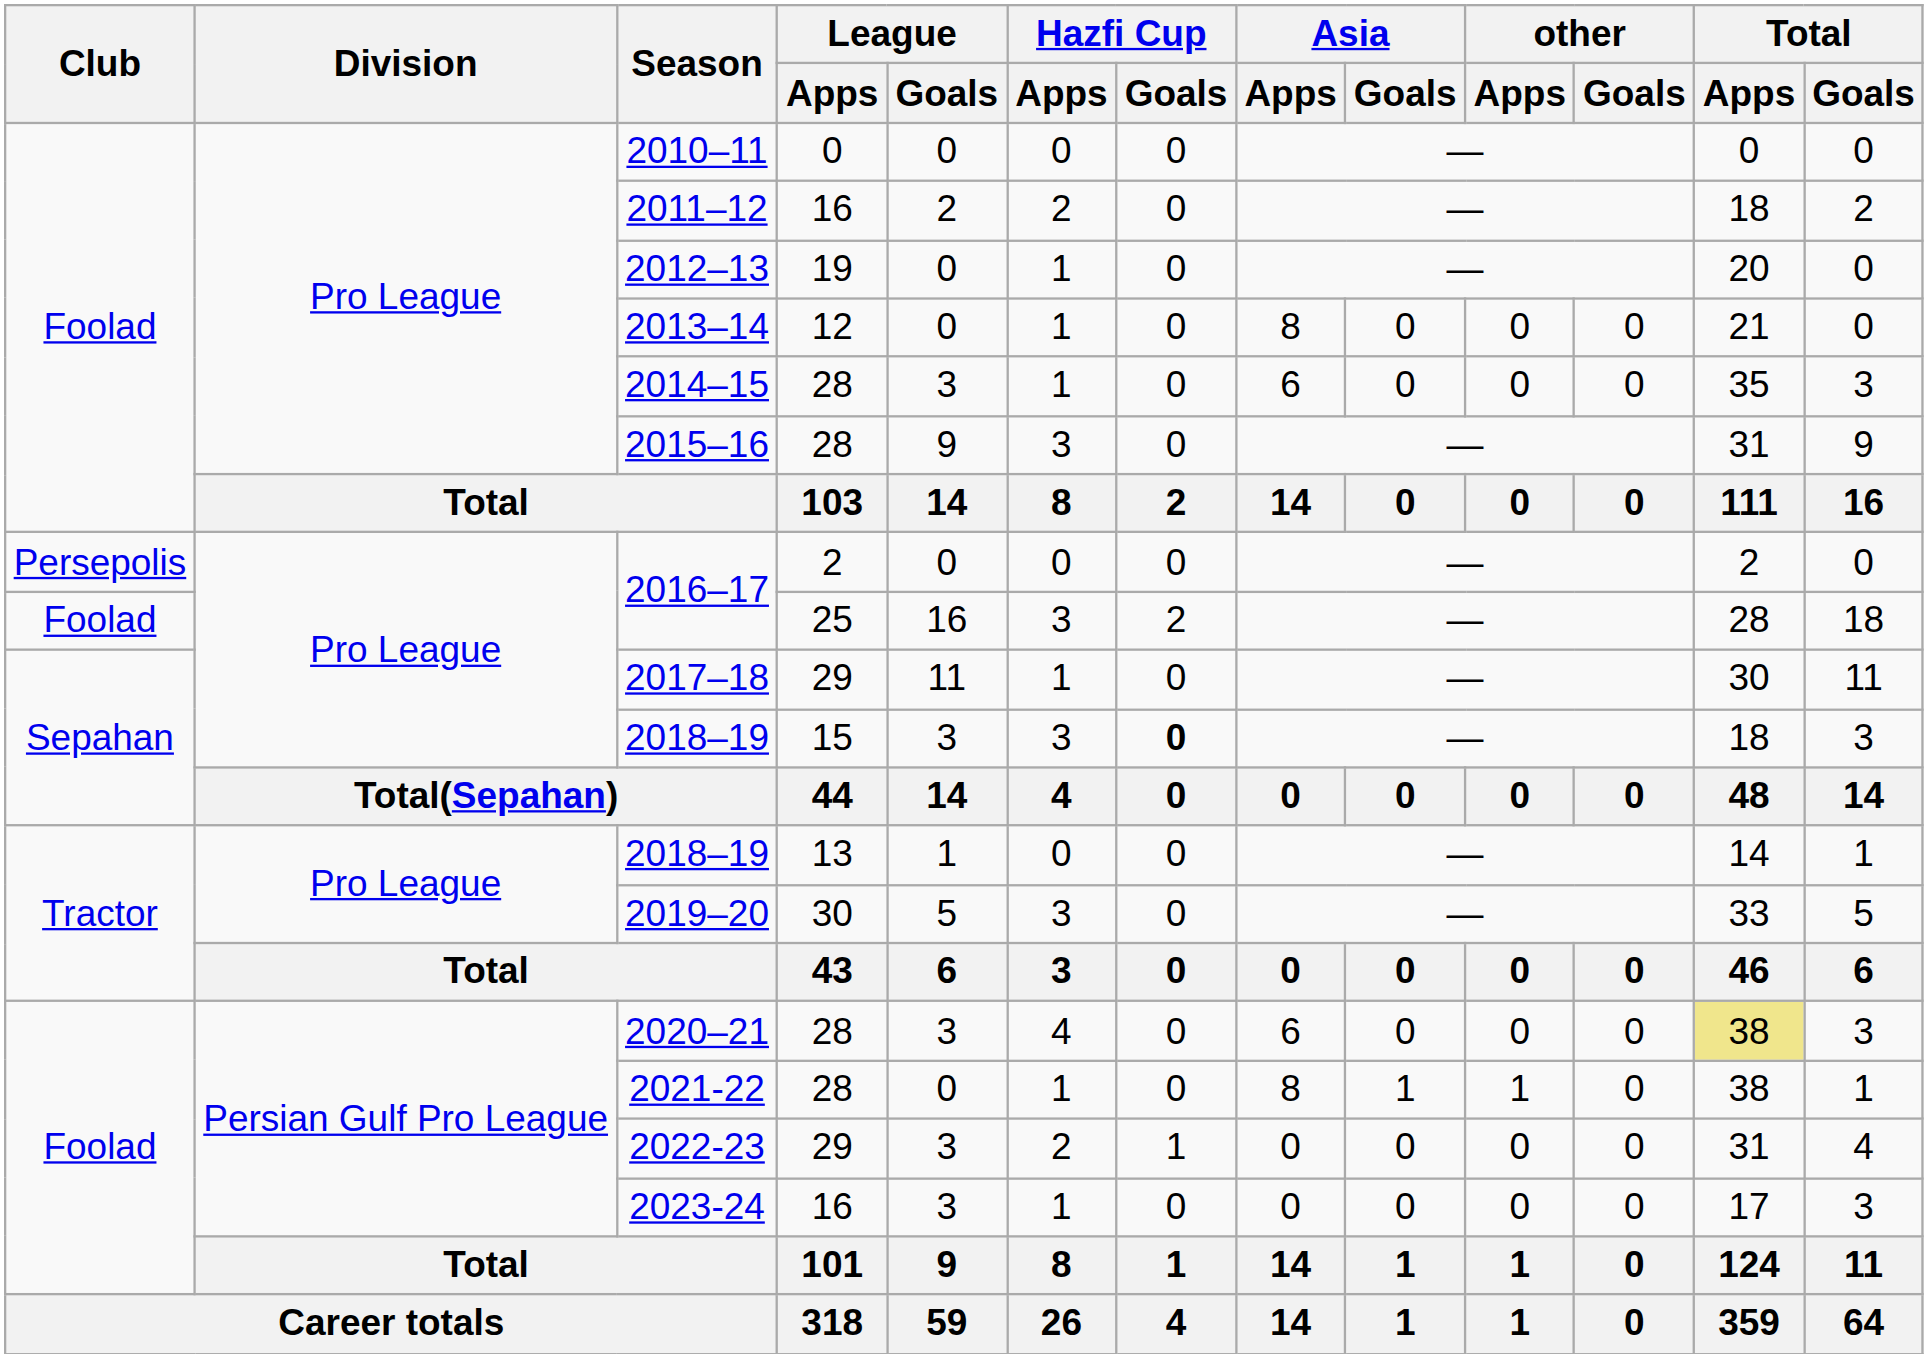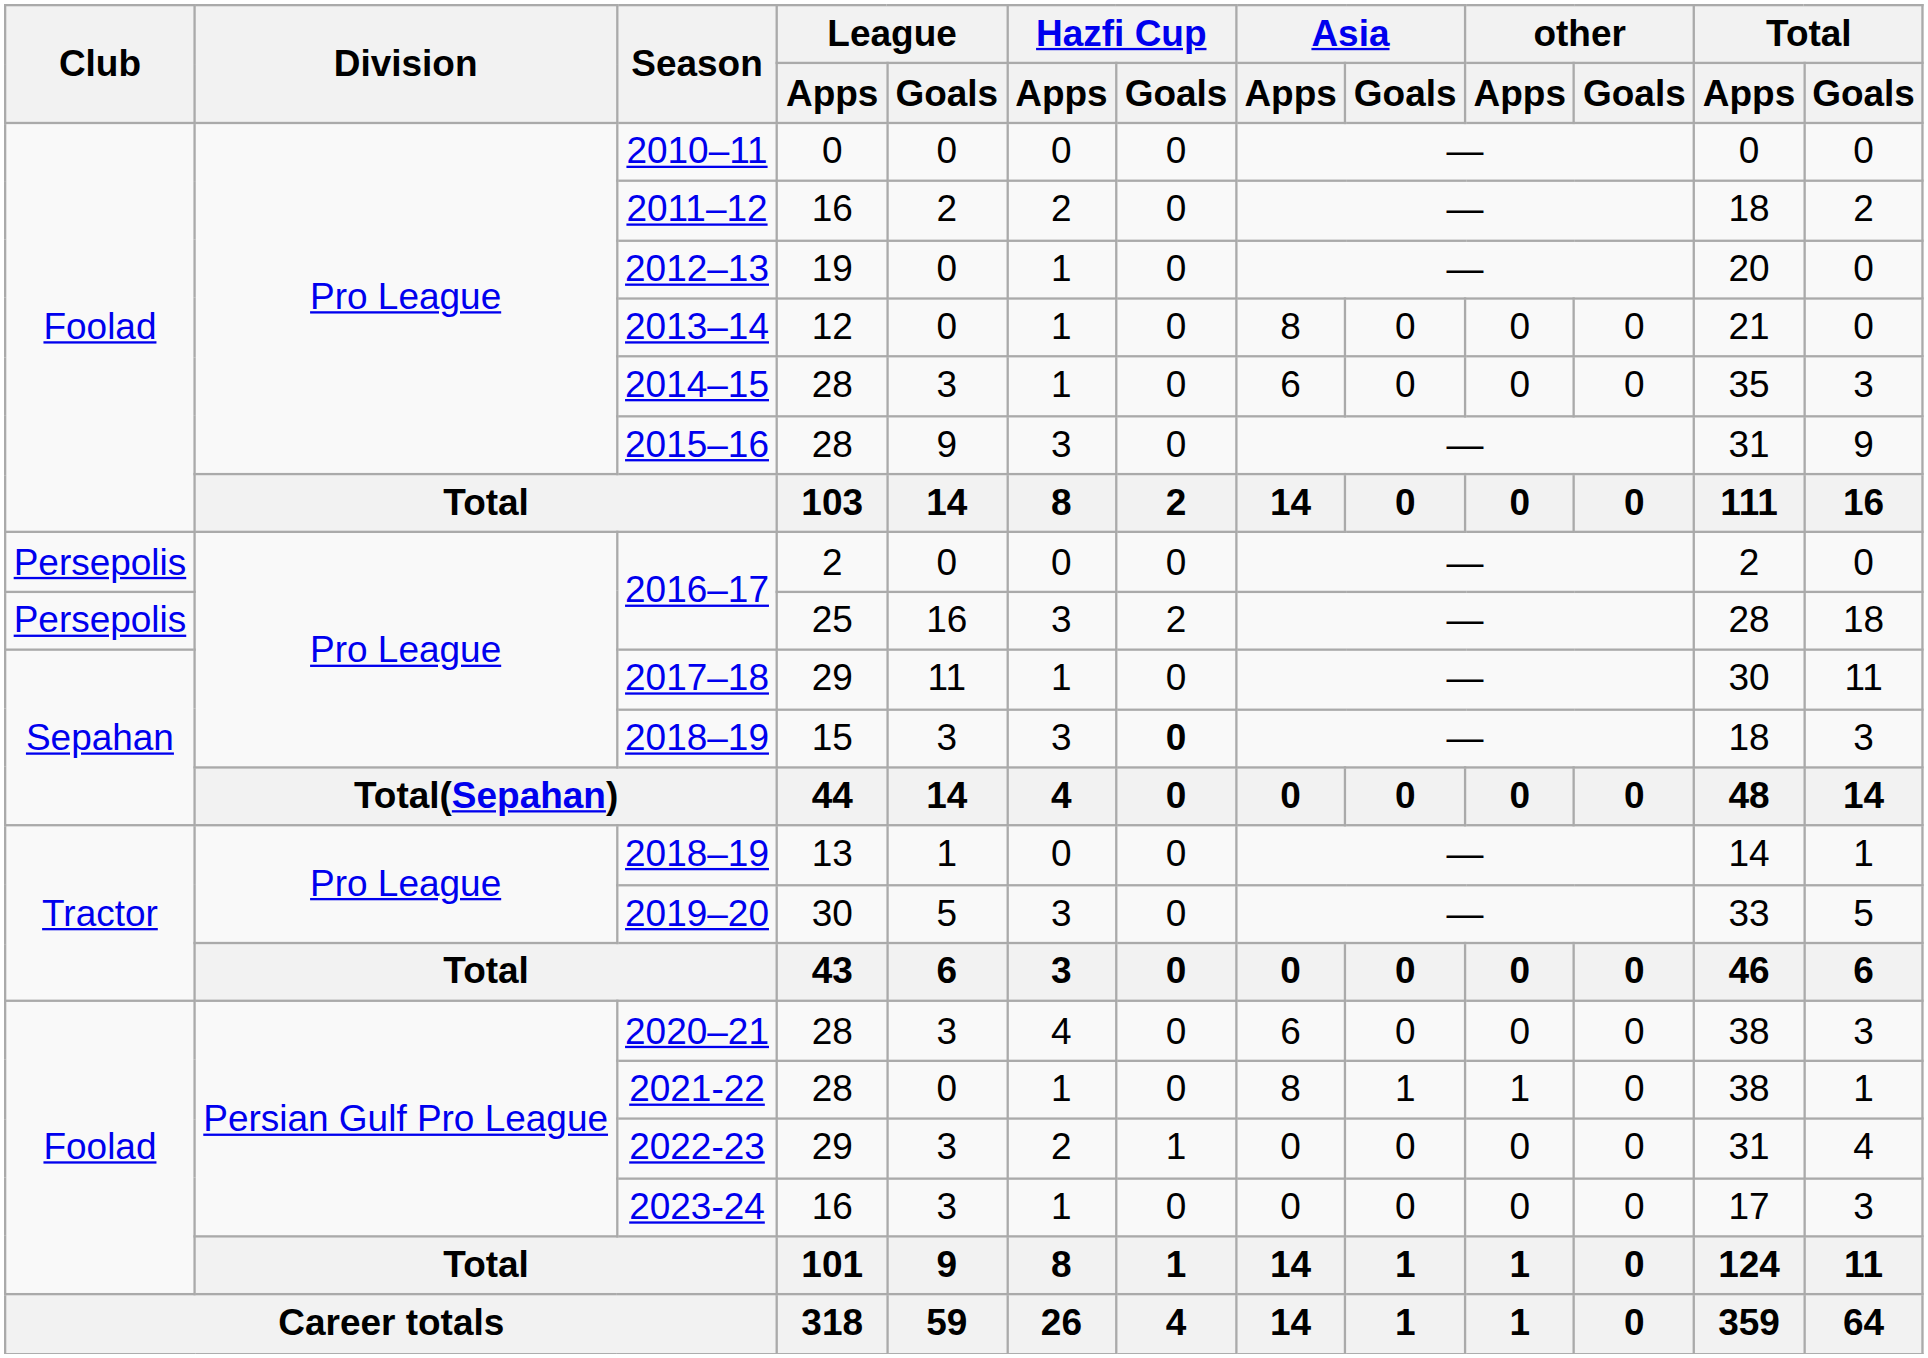2016–17 / 25 | Club: Foolad -> Persepolis
2020–21 | Total / Apps: khaki background -> no background
